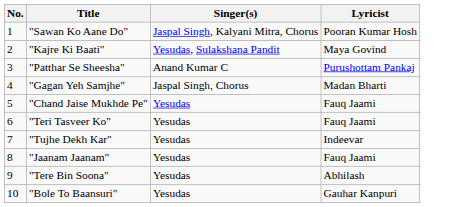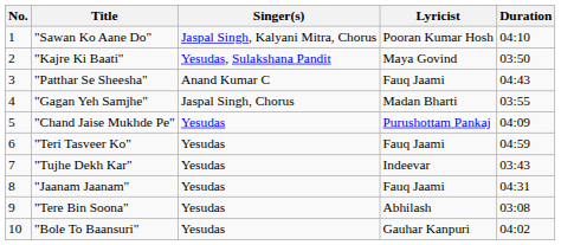+ column: Duration | 04:10 | 03:50 | 04:43 | 03:55 | 04:09 | 04:59 | 03:43 | 04:31 | 03:08 | 04:02
"Patthar Se Sheesha" | Lyricist: Purushottam Pankaj -> Fauq Jaami
"Chand Jaise Mukhde Pe" | Lyricist: Fauq Jaami -> Purushottam Pankaj
